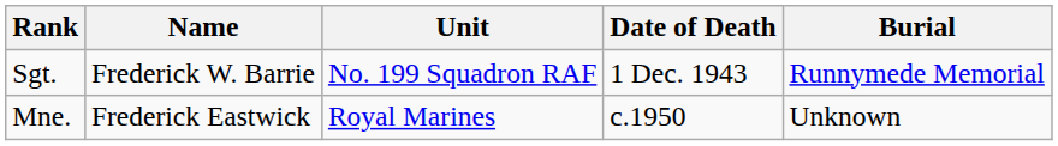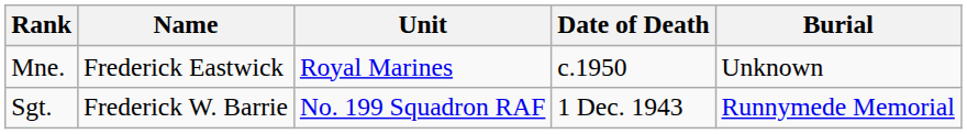rows swapped: Sgt. <-> Mne.
